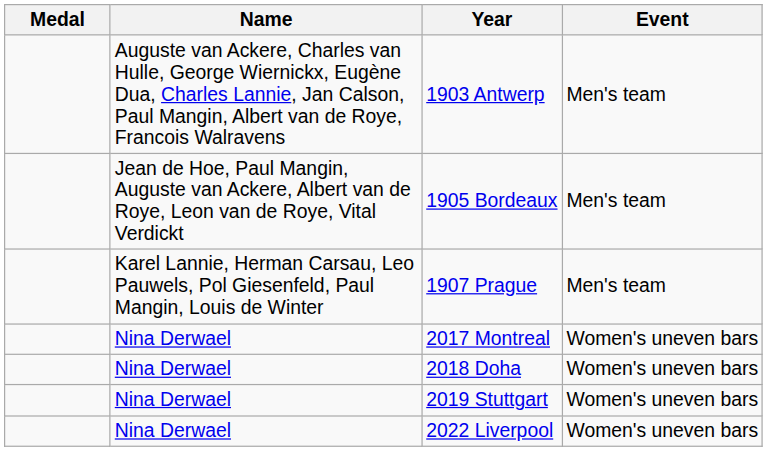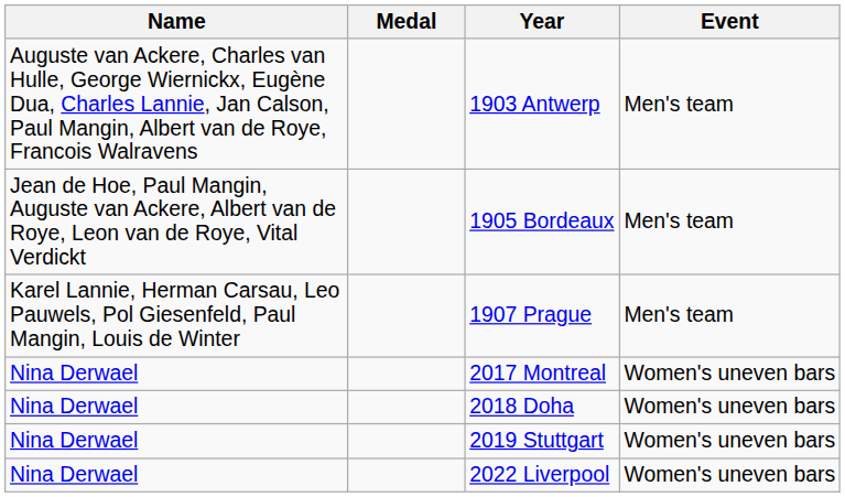columns swapped: Medal <-> Name
